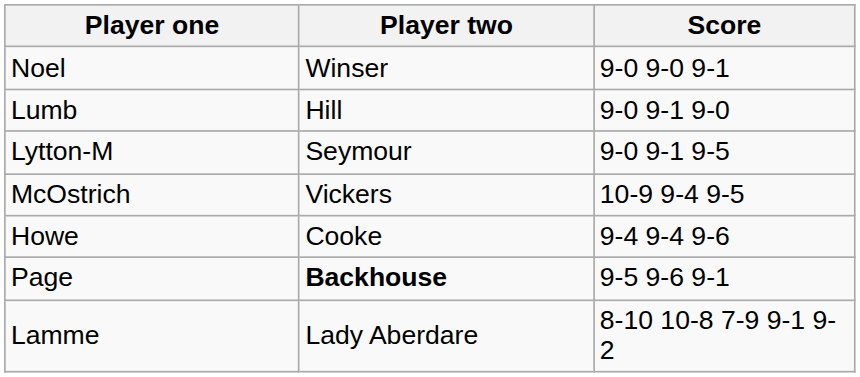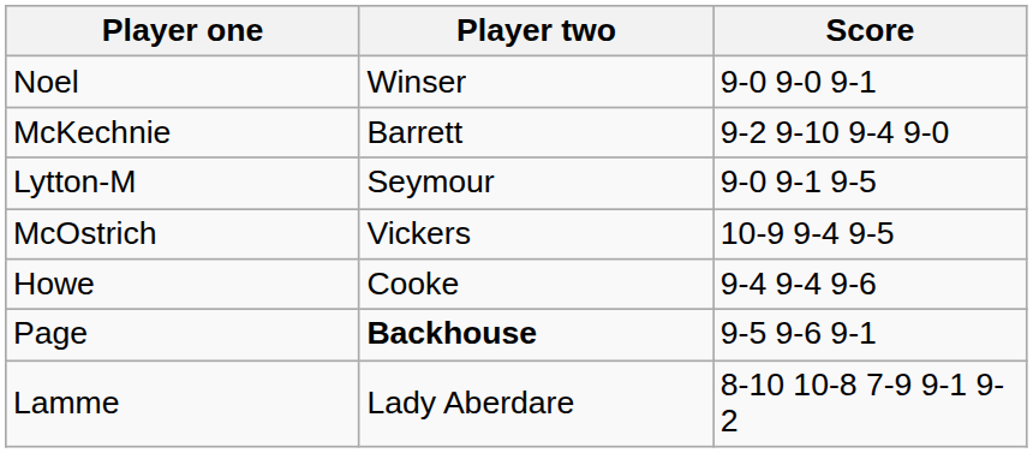- row: Lumb | Hill | 9-0 9-1 9-0
+ row: McKechnie | Barrett | 9-2 9-10 9-4 9-0
